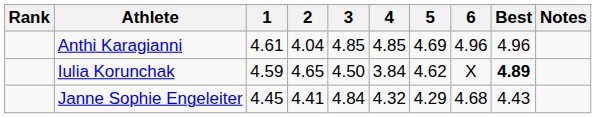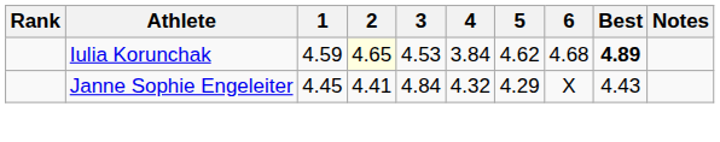- row: Anthi Karagianni | 4.61 | 4.04 | 4.85 | 4.85 | 4.69 | 4.96 | 4.96
Iulia Korunchak | 2: no background -> lightyellow background
Iulia Korunchak | 3: 4.50 -> 4.53
Iulia Korunchak | 6: X -> 4.68
Janne Sophie Engeleiter | 6: 4.68 -> X
